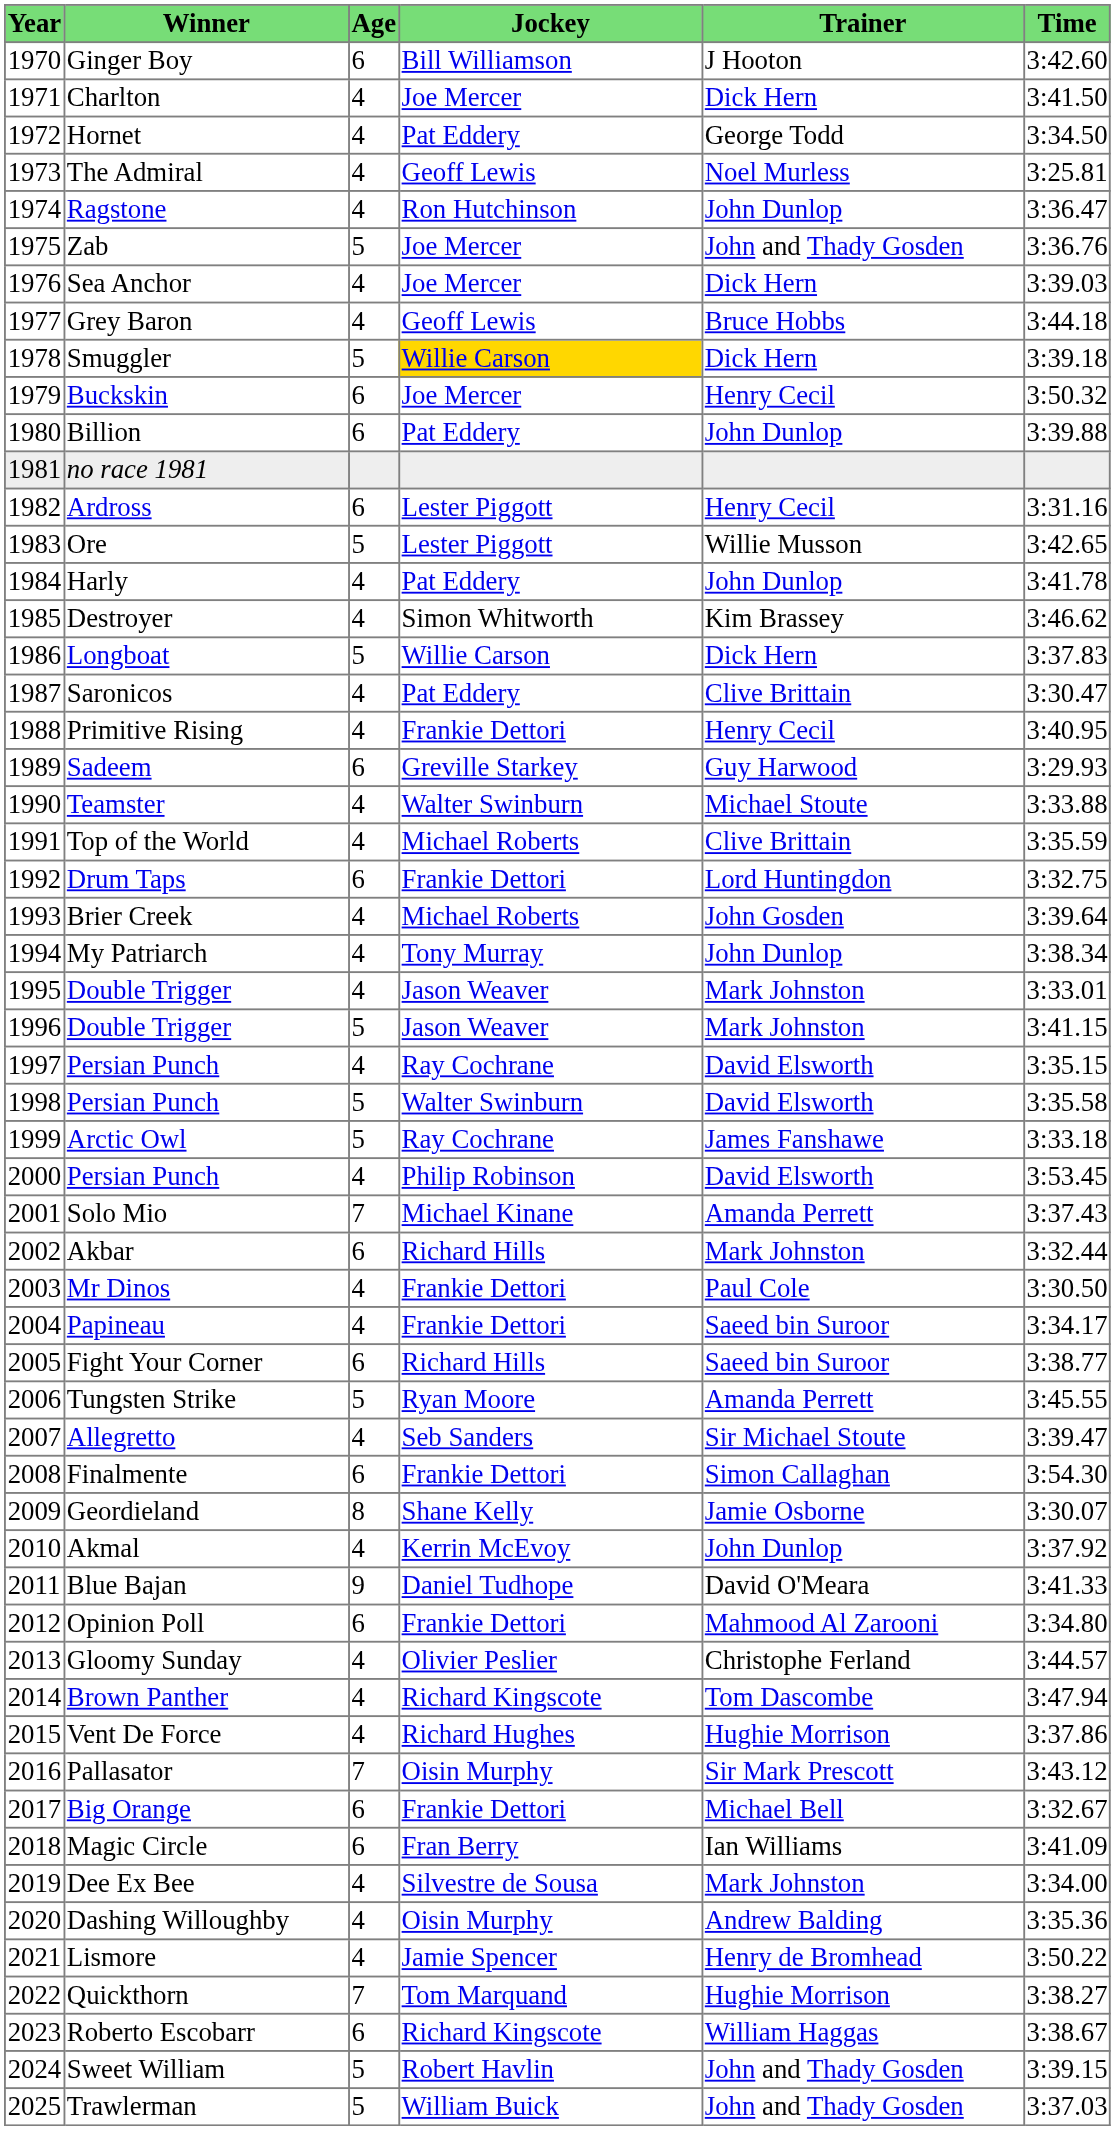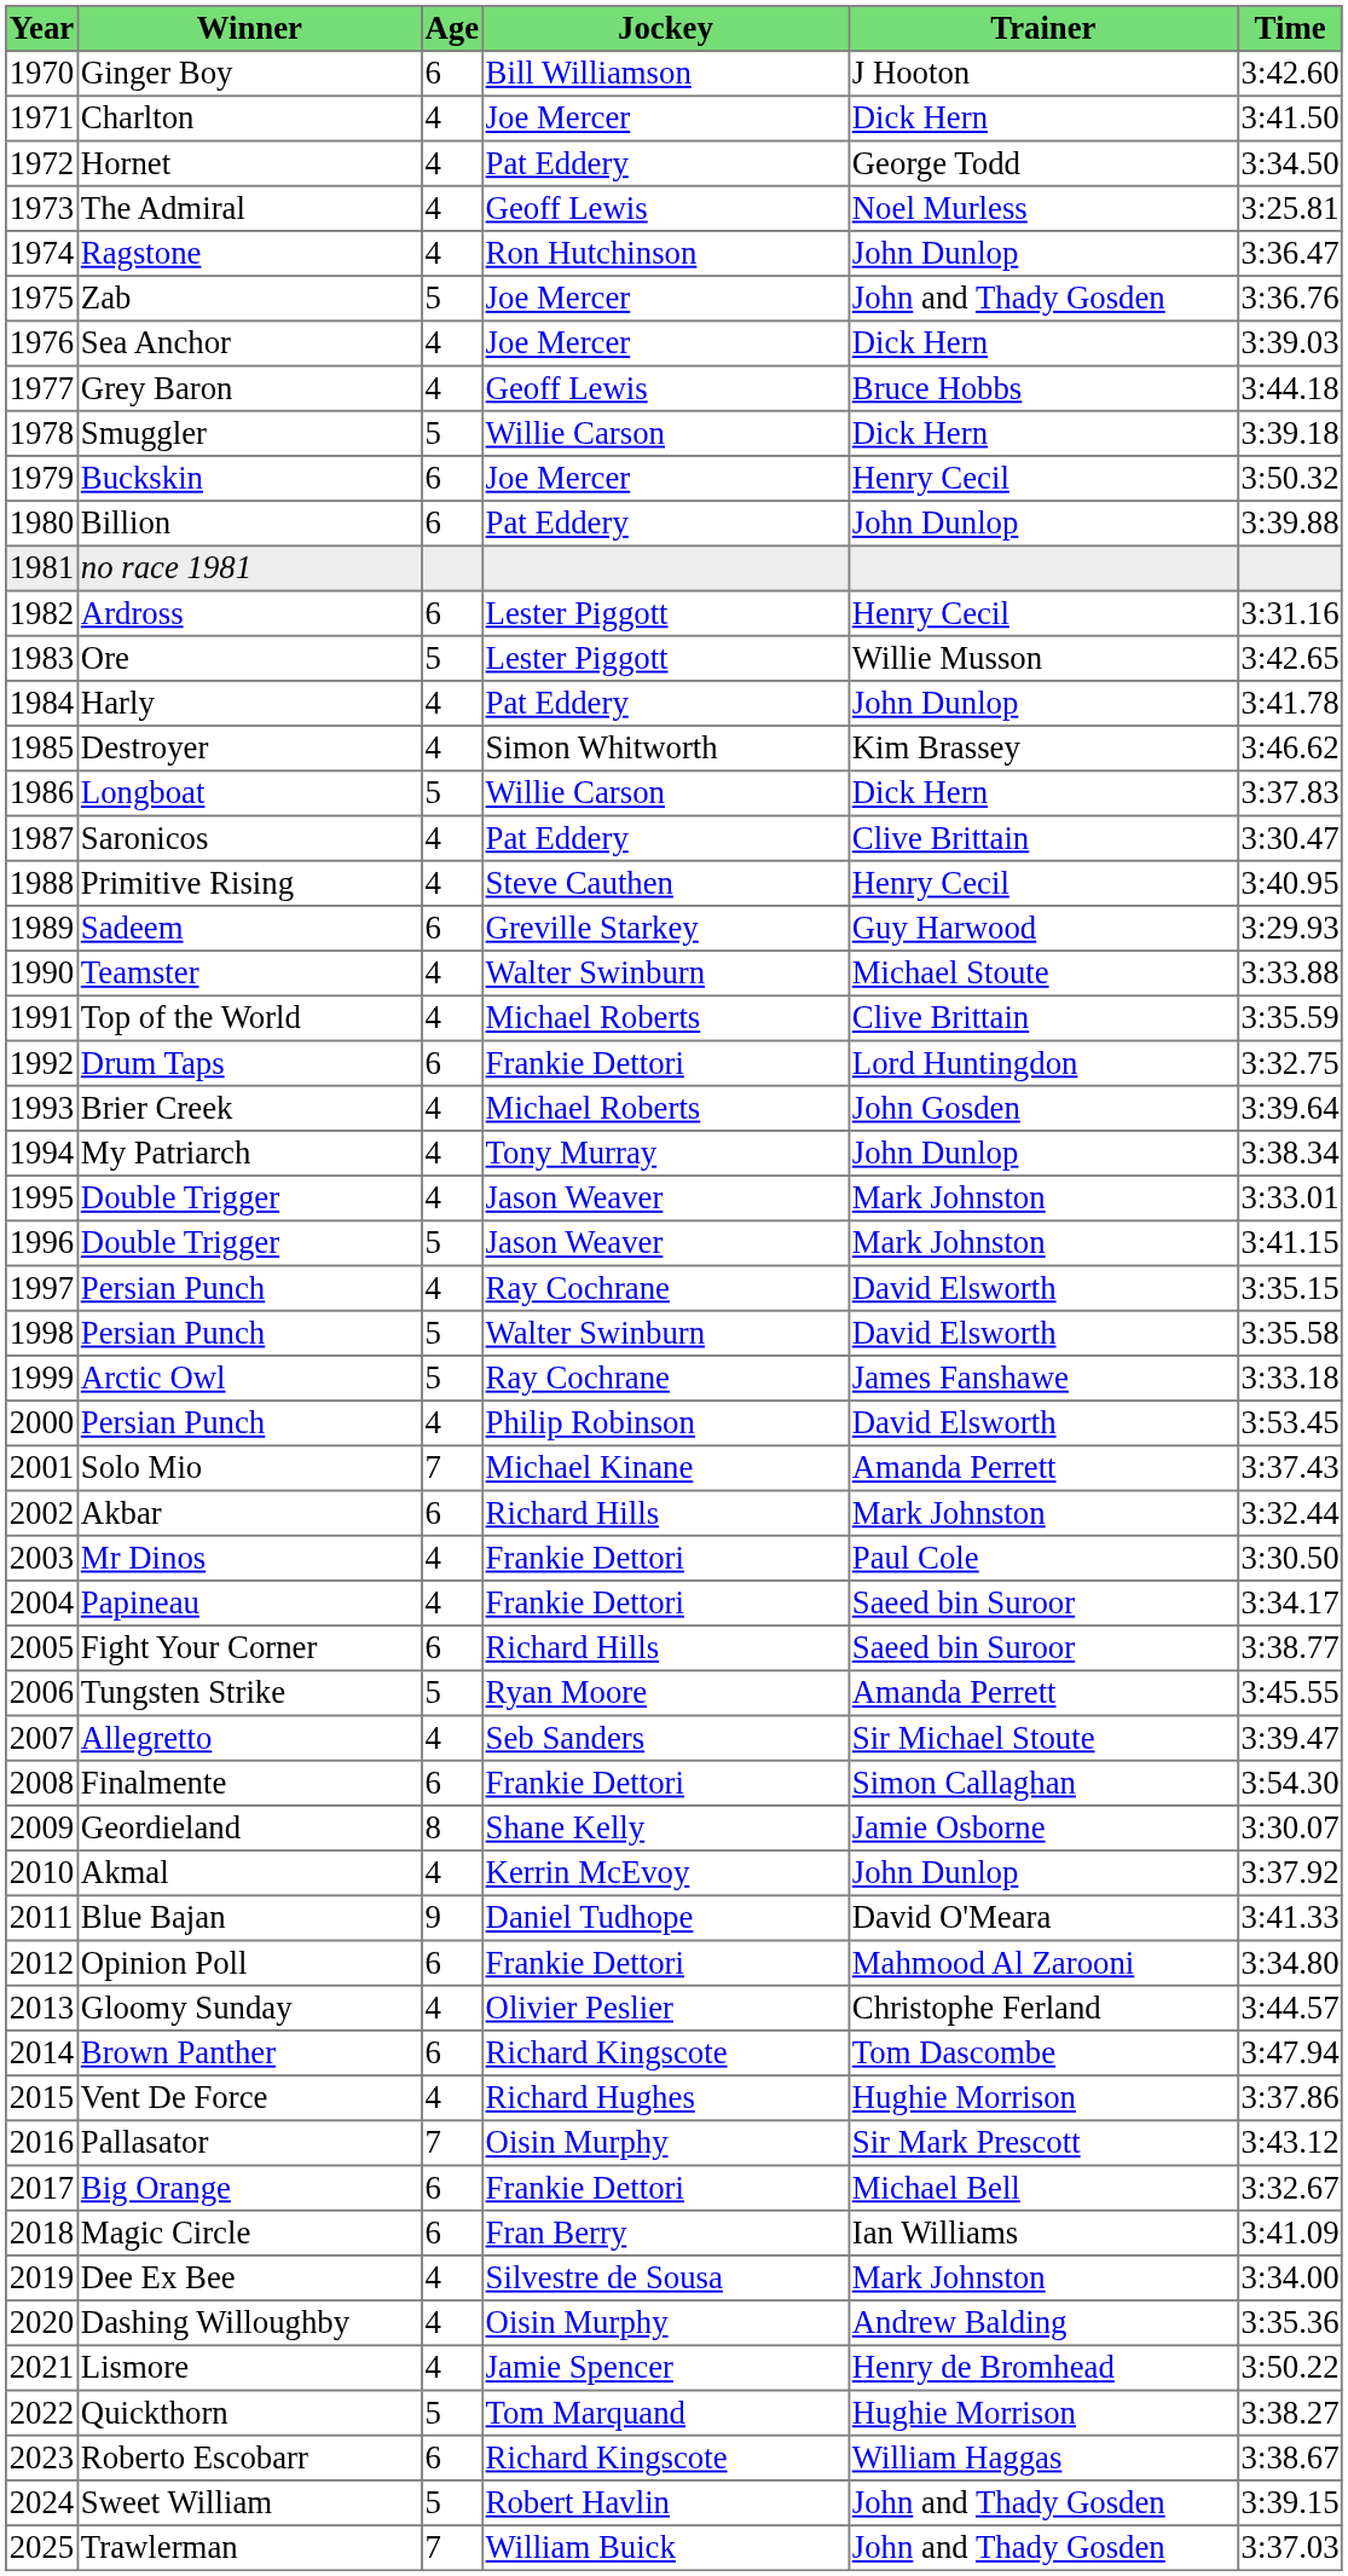Smuggler | Jockey: gold background -> no background
Primitive Rising | Jockey: Frankie Dettori -> Steve Cauthen
Brown Panther | Age: 4 -> 6
Quickthorn | Age: 7 -> 5
Trawlerman | Age: 5 -> 7
